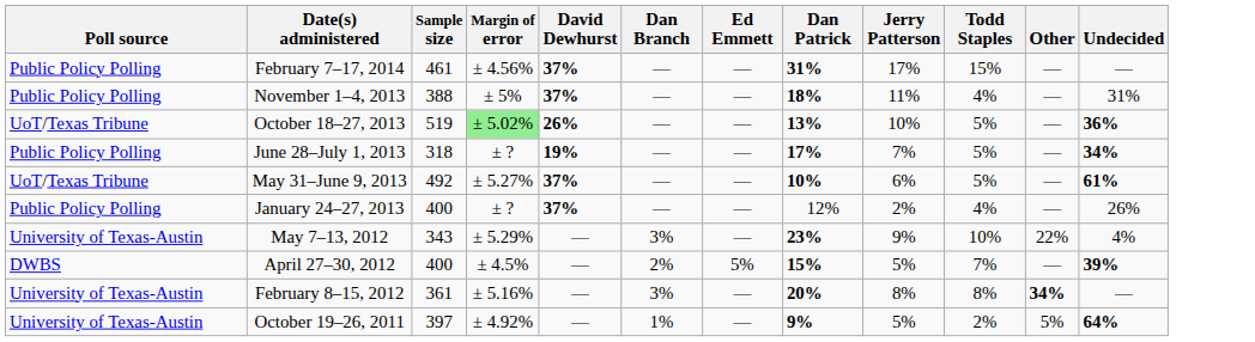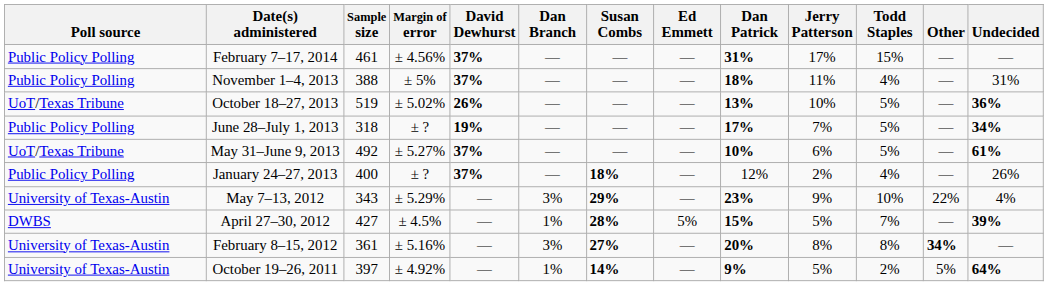+ column: Susan Combs | — | — | — | — | — | 18% | 29% | 28% | 27% | 14%
October 18–27, 2013 | Margin of error: lightgreen background -> no background
April 27–30, 2012 | Sample size: 400 -> 427
April 27–30, 2012 | Dan Branch: 2% -> 1%
